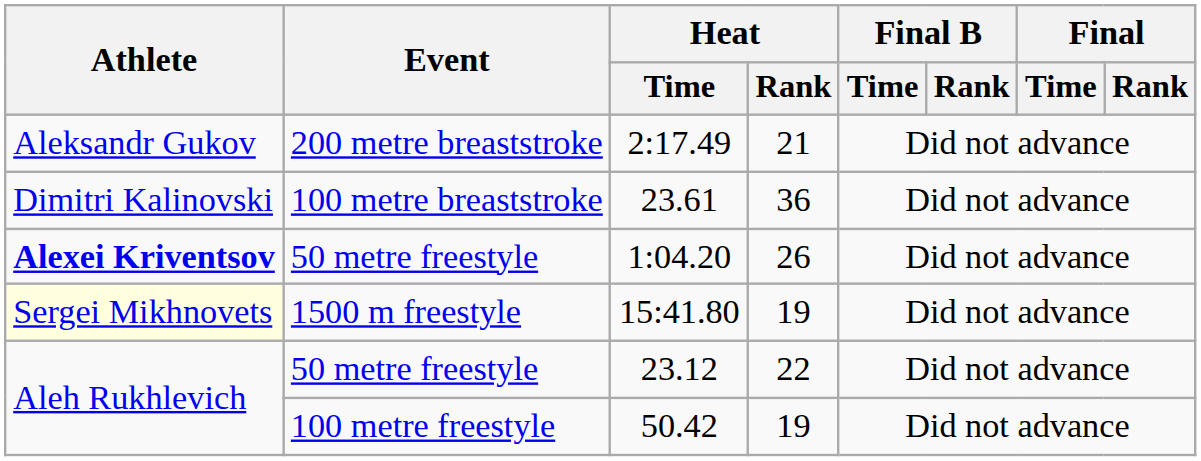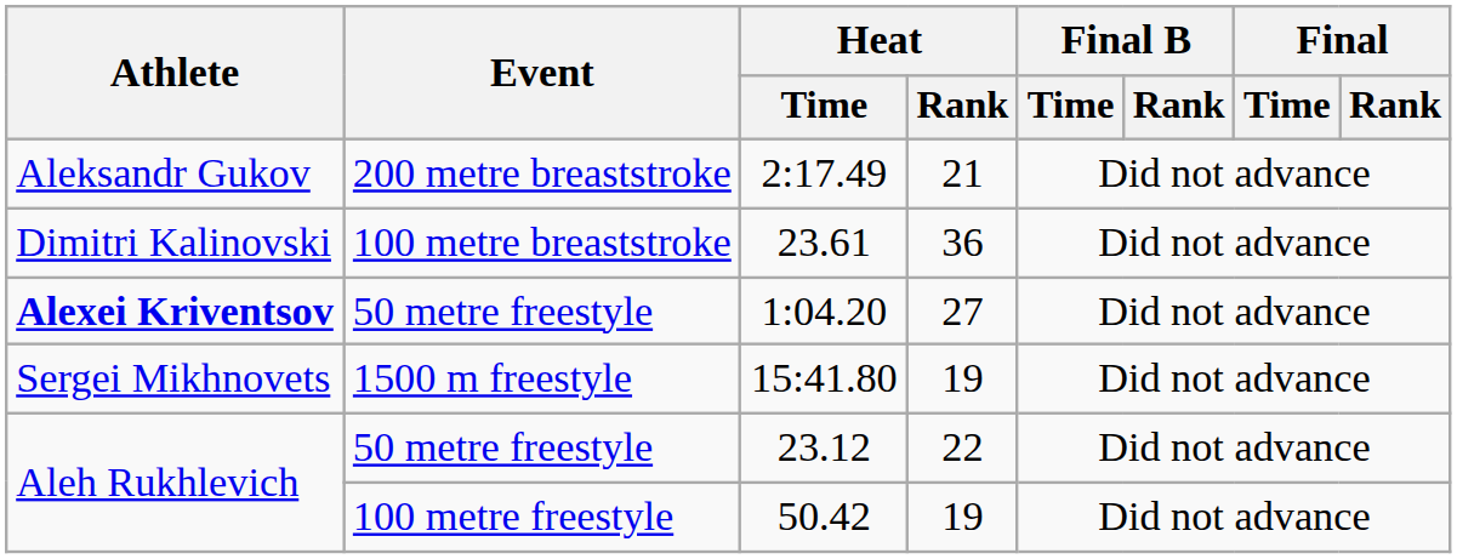1:04.20 | Heat / Rank: 26 -> 27
15:41.80 | Athlete: lightyellow background -> no background
